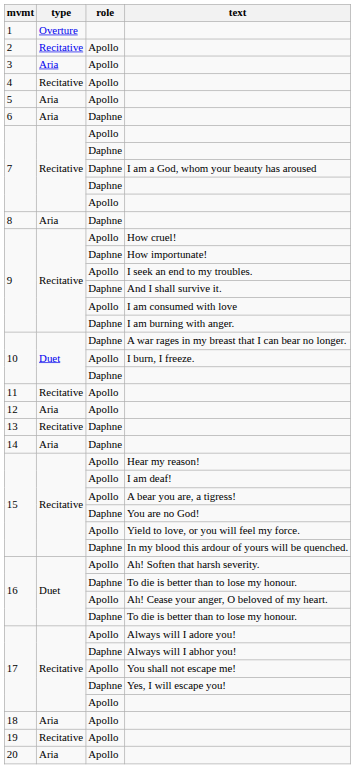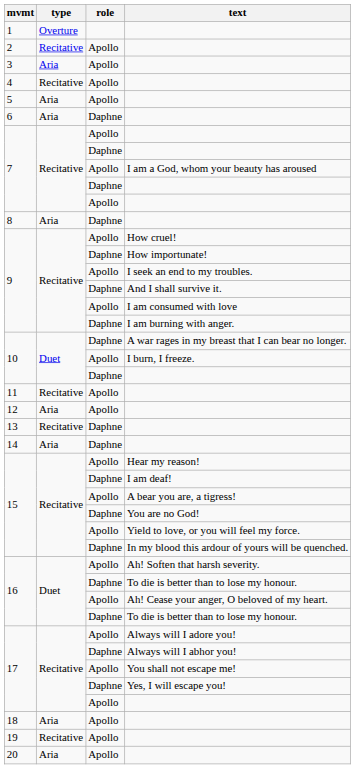I am a God, whom your beauty has aroused | role: Daphne -> Apollo
I am deaf! | role: Apollo -> Daphne
